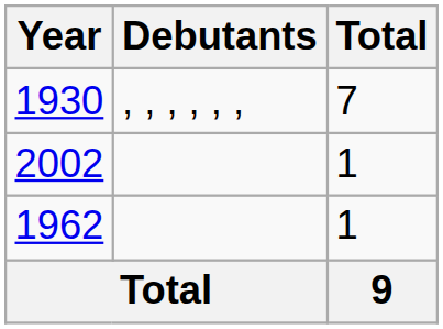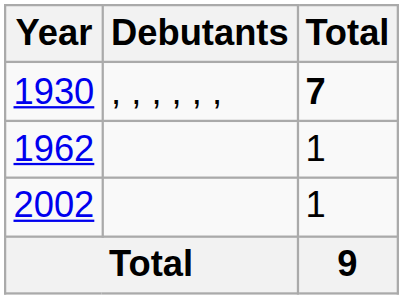1930 | Total: normal -> bold
rows swapped: 1962 <-> 2002
